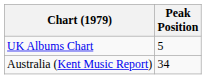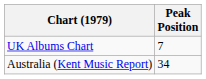UK Albums Chart | Peak Position: 5 -> 7
